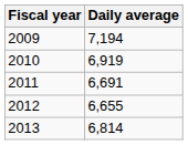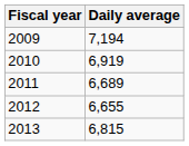2011 | Daily average: 6,691 -> 6,689
2013 | Daily average: 6,814 -> 6,815
